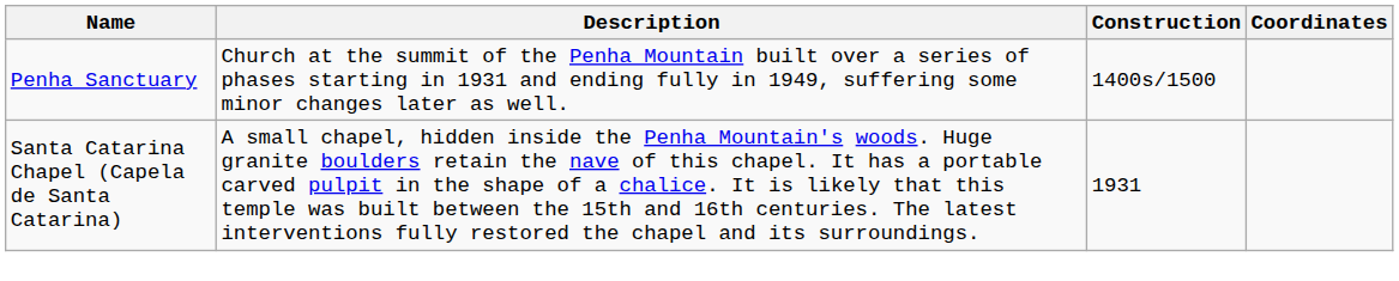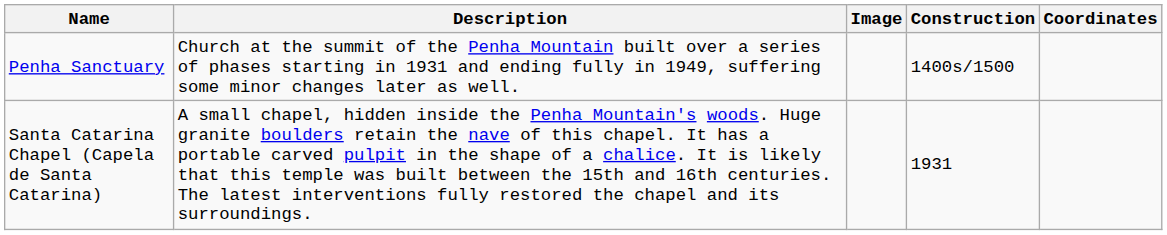+ column: Image
